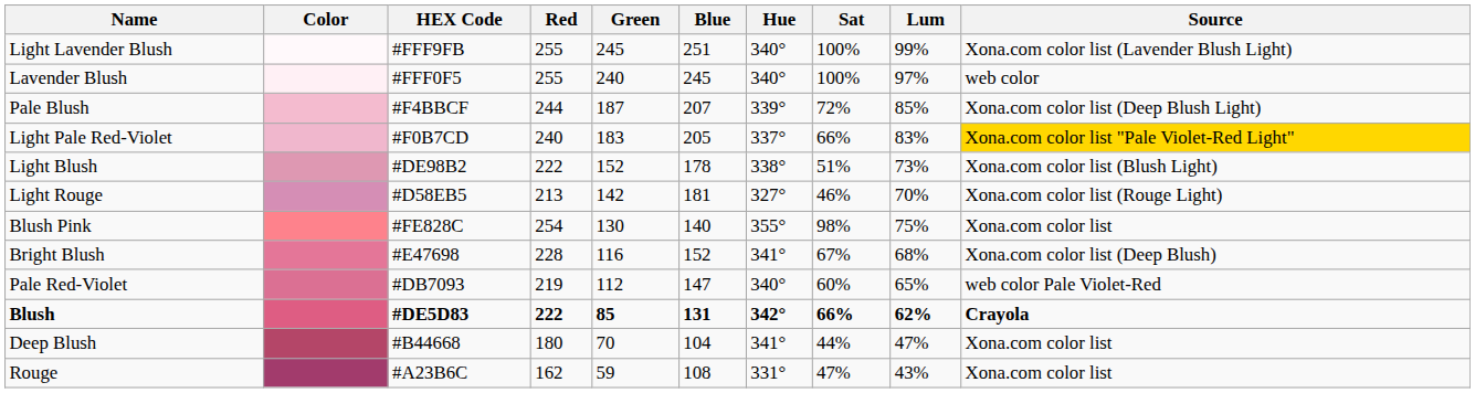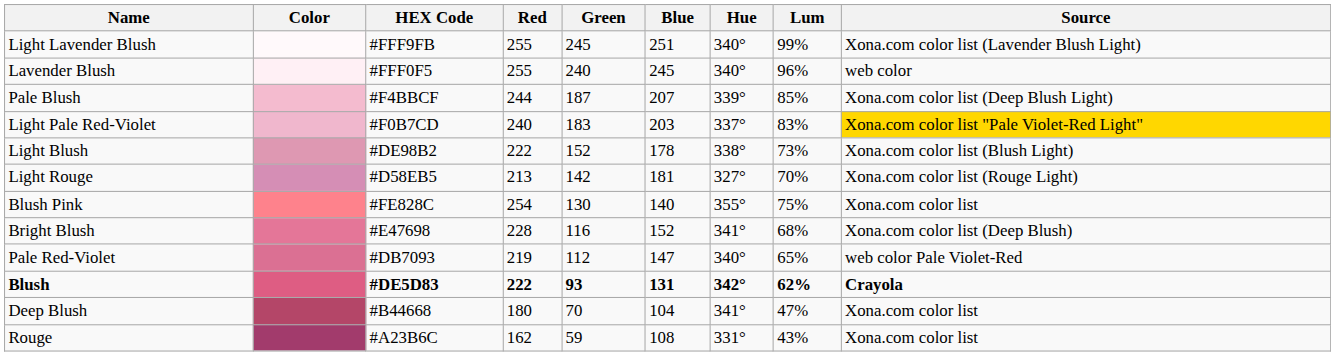- column: Sat | 100% | 100% | 72% | 66% | 51% | 46% | 98% | 67% | 60% | 66% | 44% | 47%
Lavender Blush | Lum: 97% -> 96%
Light Pale Red-Violet | Blue: 205 -> 203
Blush | Green: 85 -> 93
